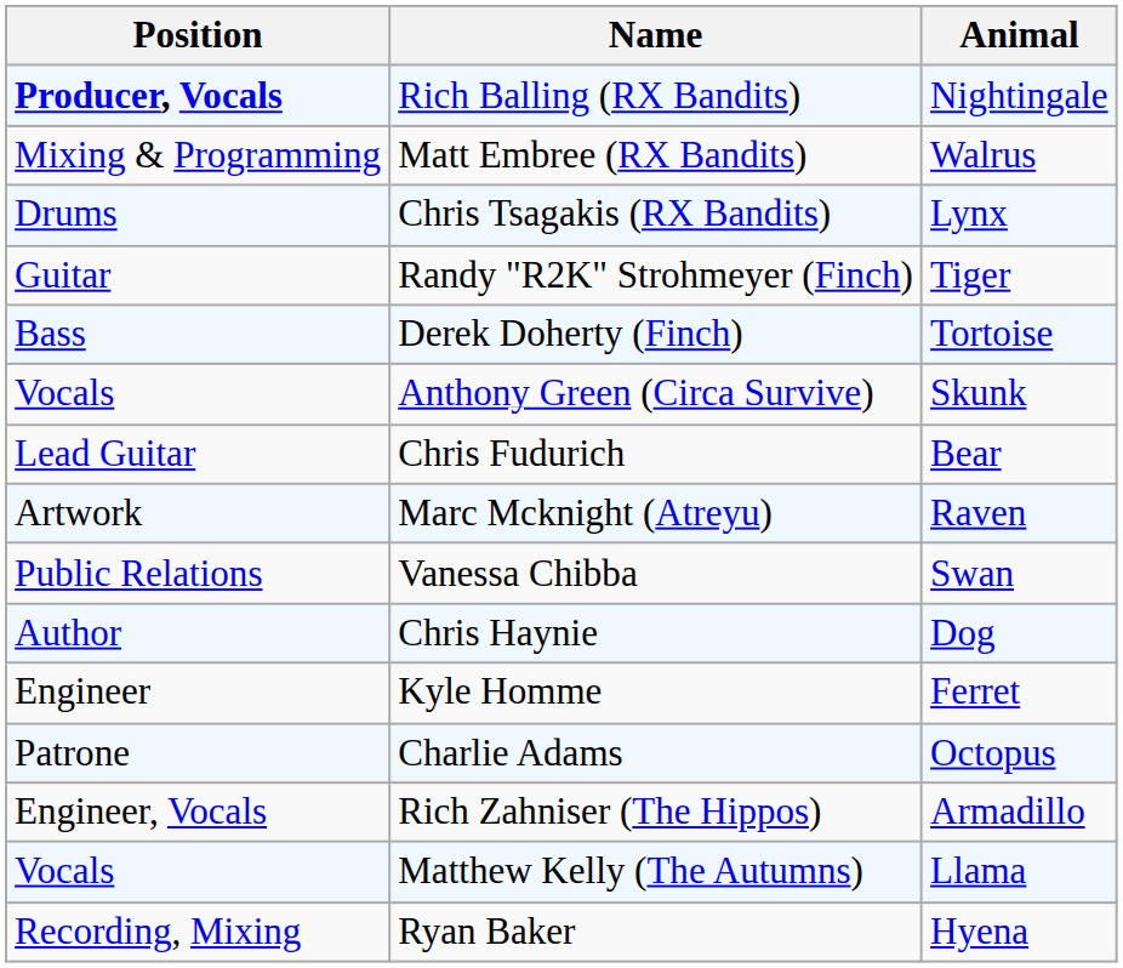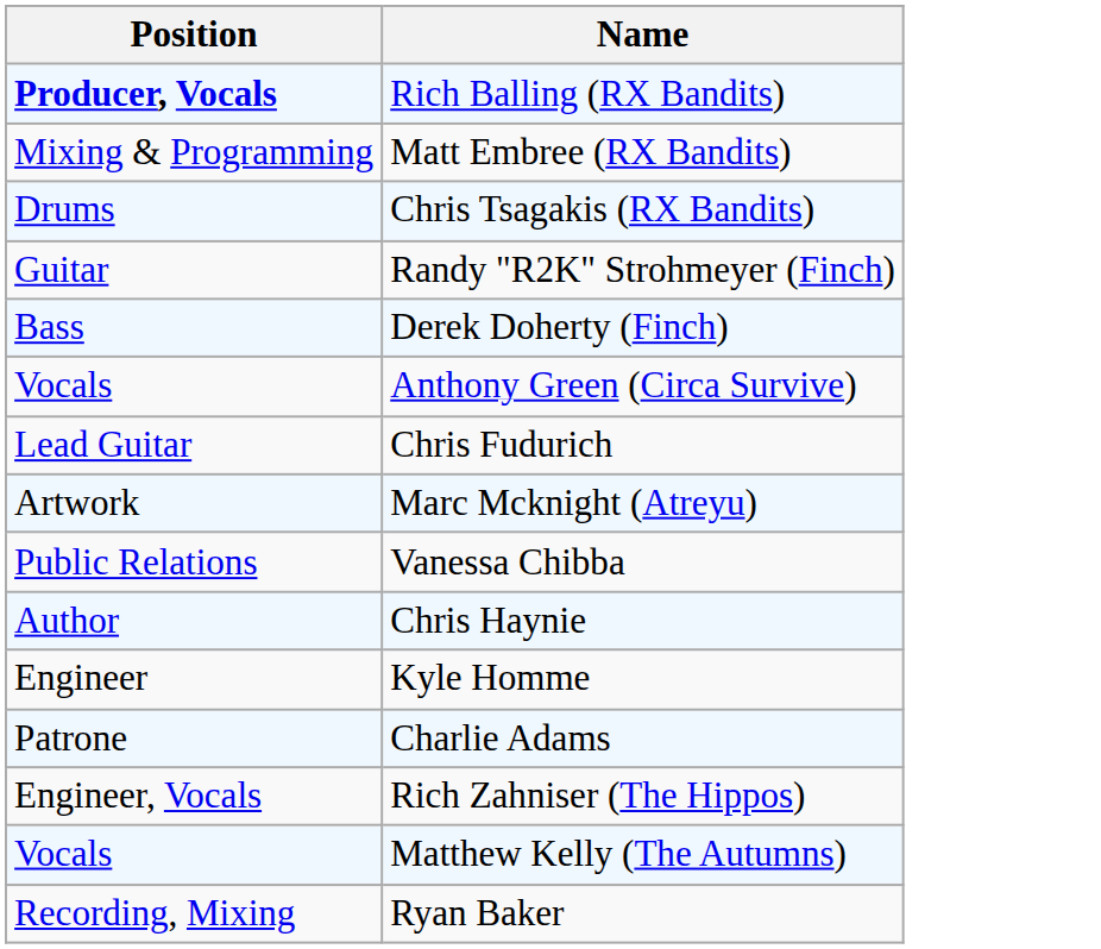- column: Animal | Nightingale | Walrus | Lynx | Tiger | Tortoise | Skunk | Bear | Raven | Swan | Dog | Ferret | Octopus | Armadillo | Llama | Hyena
